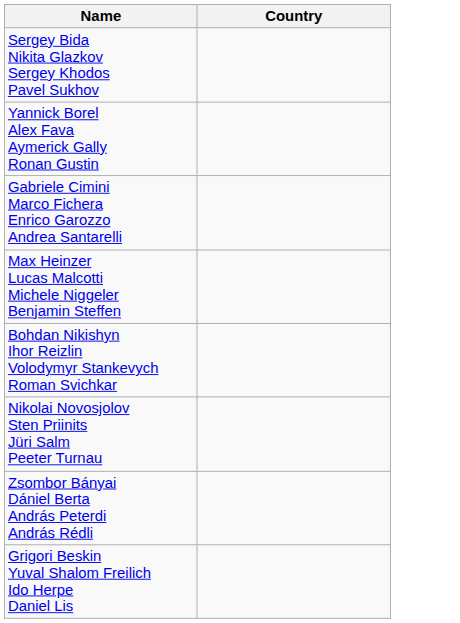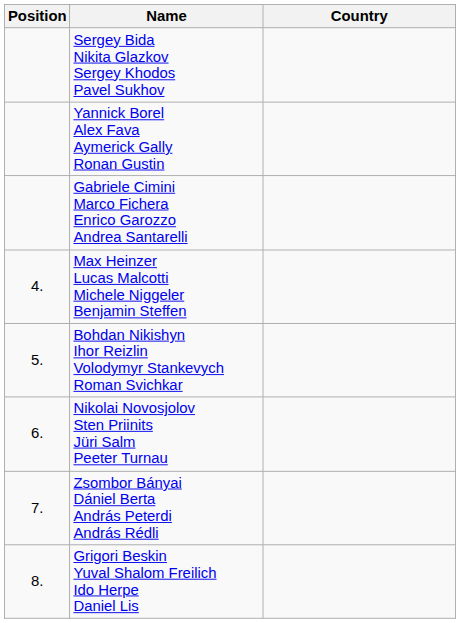+ column: Position | 4. | 5. | 6. | 7. | 8.
